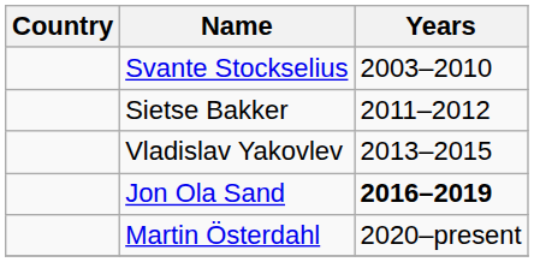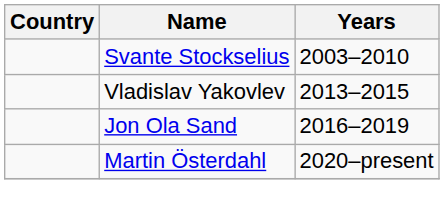- row: Sietse Bakker | 2011–2012
Jon Ola Sand | Years: bold -> normal
